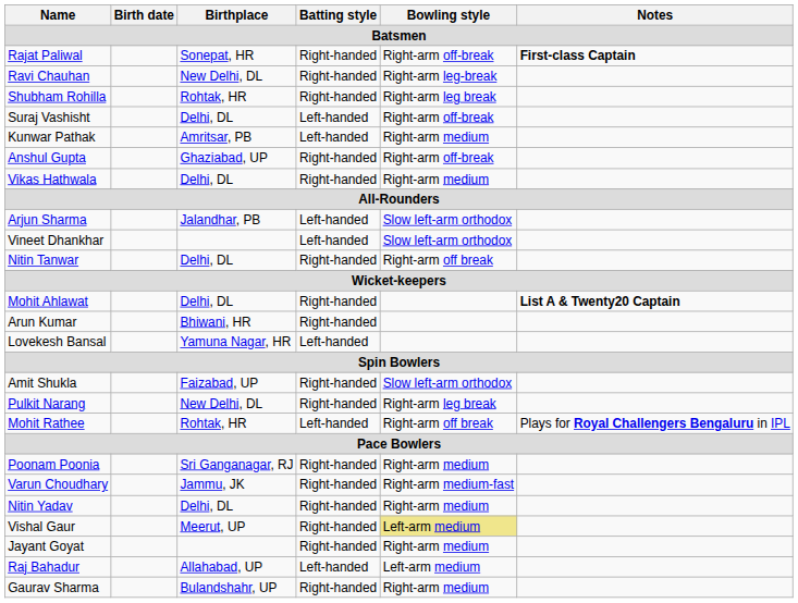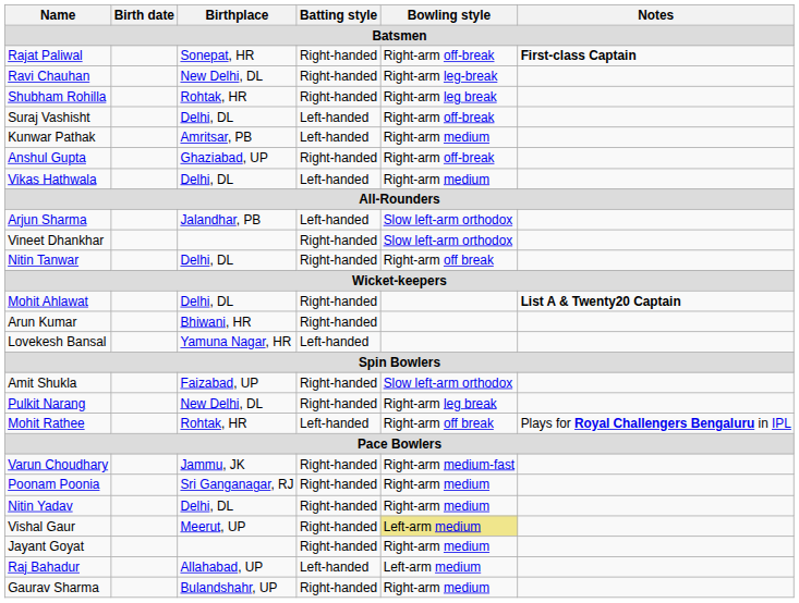Vikas Hathwala | Batting style: Right-handed -> Left-handed
Vineet Dhankhar | Batting style: Left-handed -> Right-handed
rows swapped: Poonam Poonia <-> Varun Choudhary
